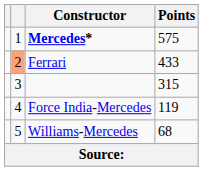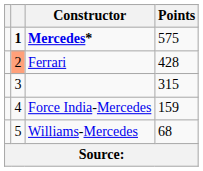Mercedes* | column 2: normal -> bold
Ferrari | Points: 433 -> 428
Force India-Mercedes | Points: 119 -> 159
